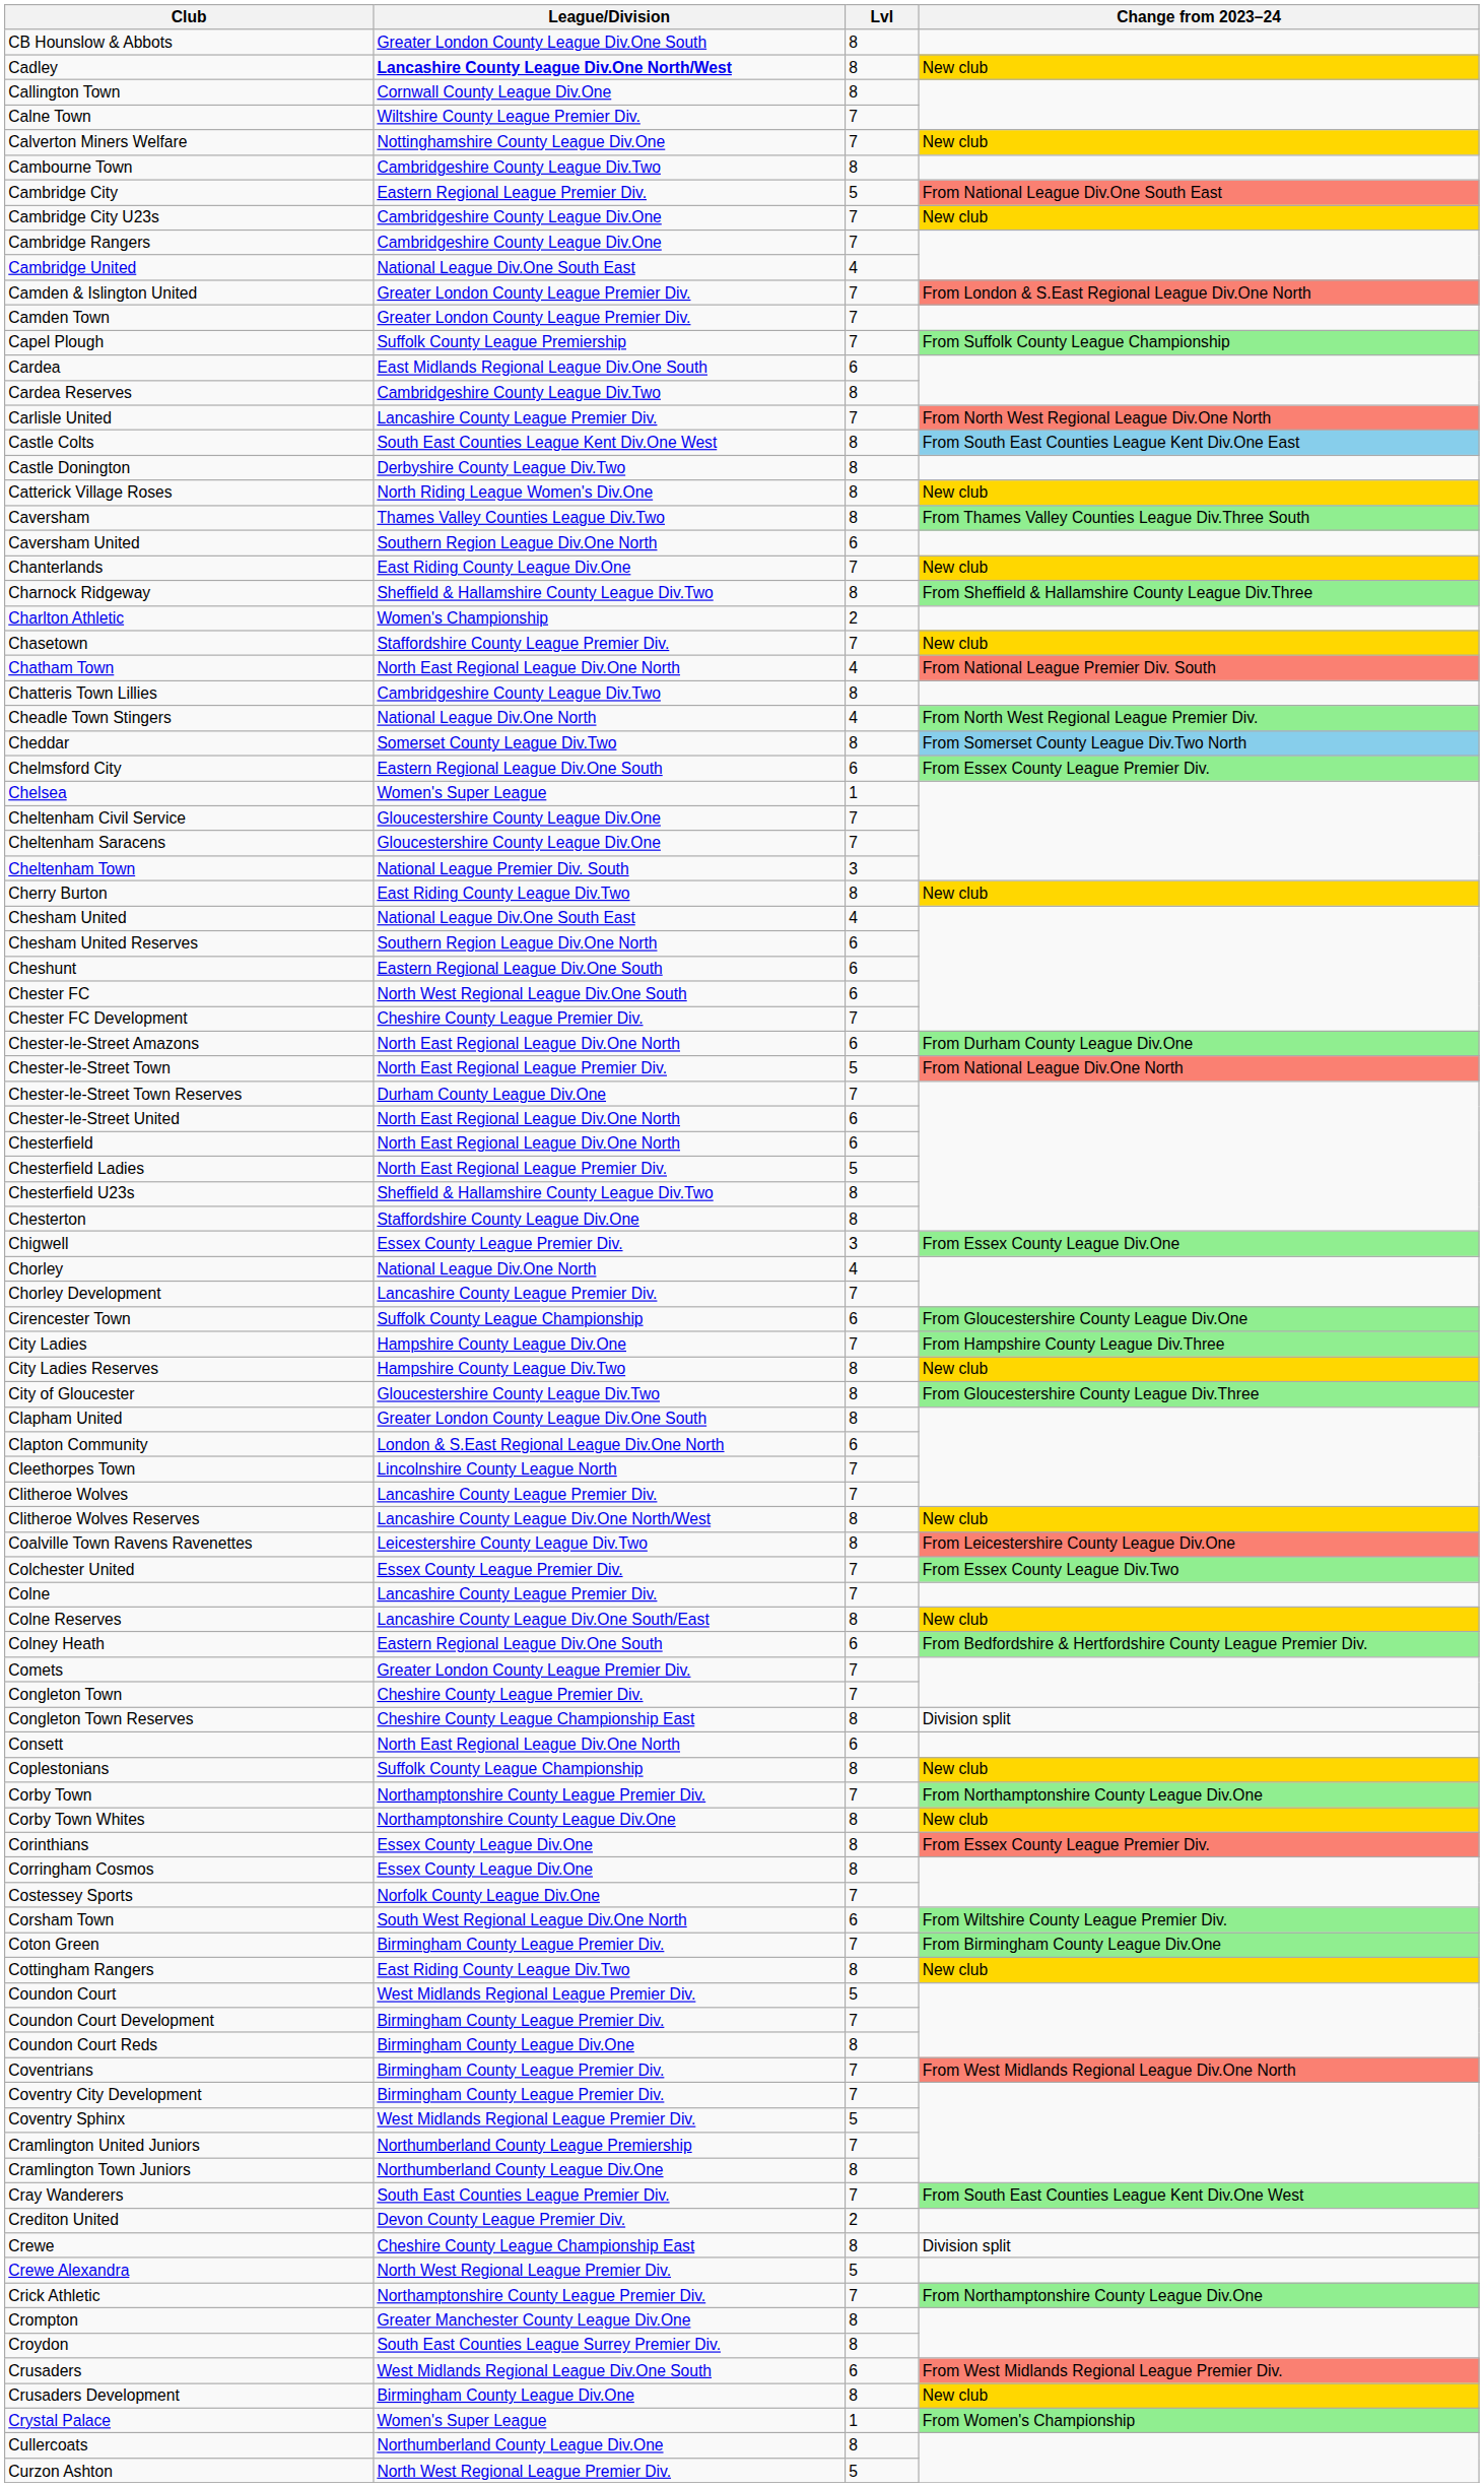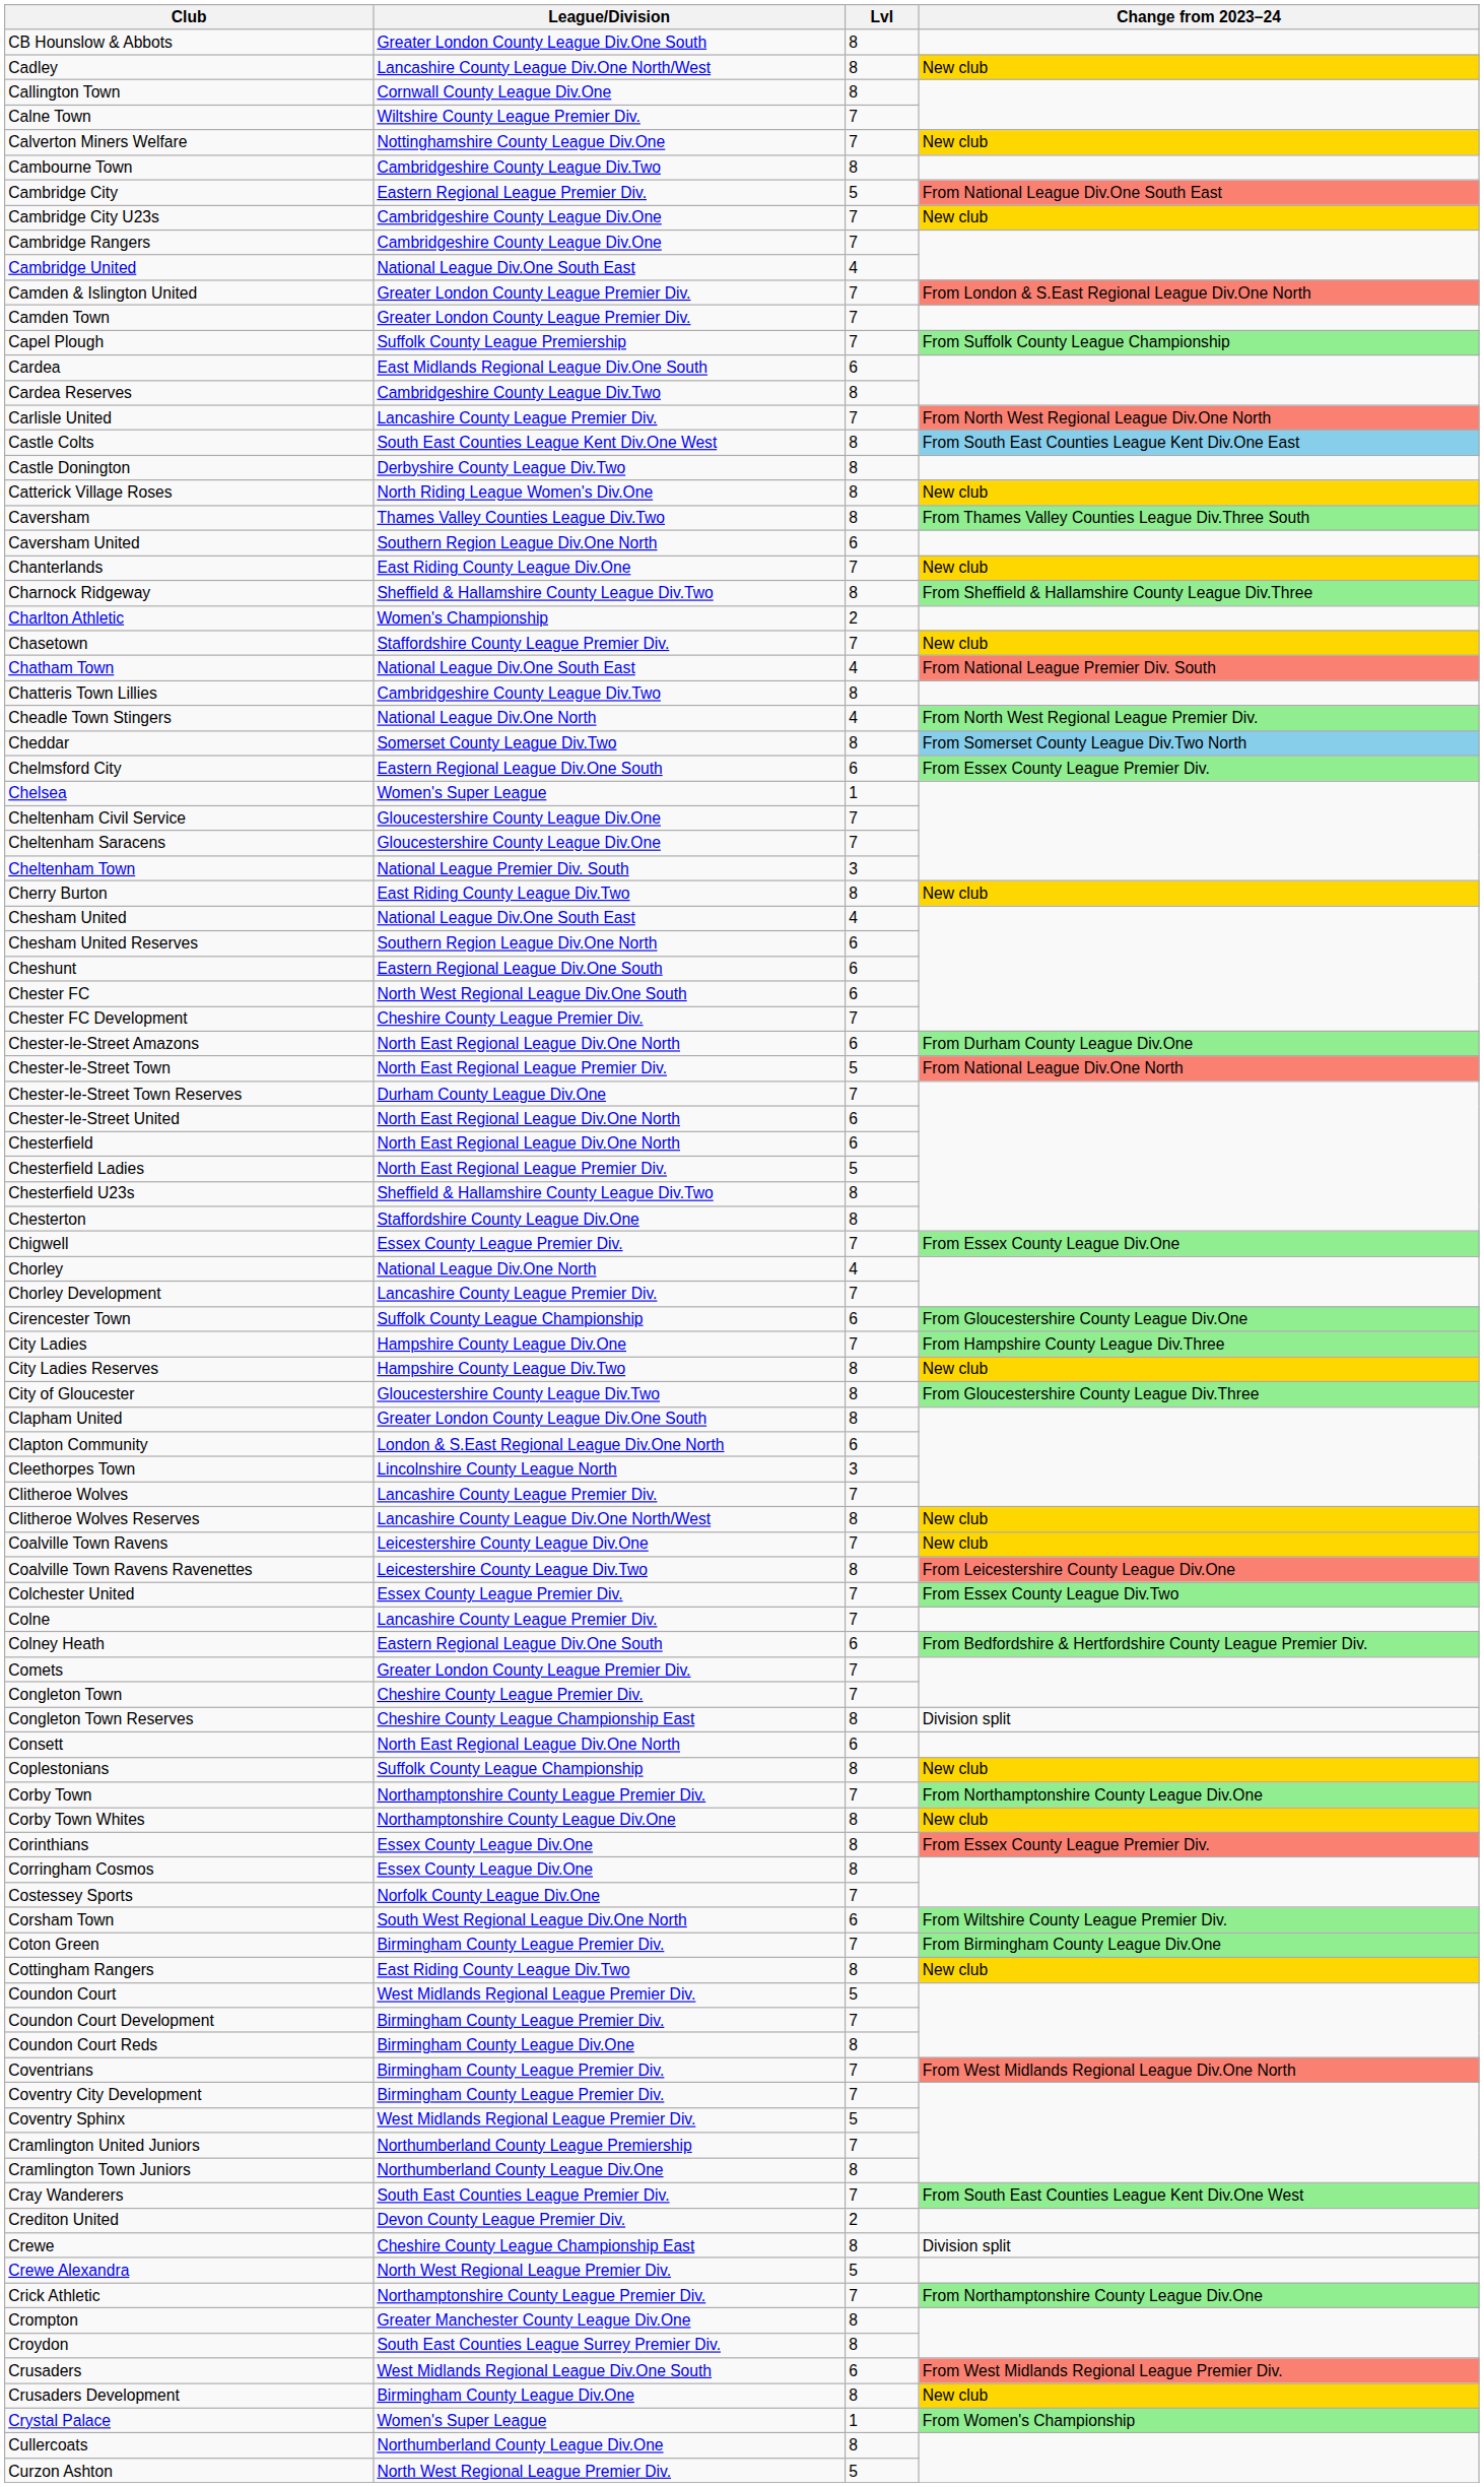Cadley | League/Division: bold -> normal
Chatham Town | League/Division: North East Regional League Div.One North -> National League Div.One South East
Chigwell | Lvl: 3 -> 7
Cleethorpes Town | Lvl: 7 -> 3
+ row: Coalville Town Ravens | Leicestershire County League Div.One | 7 | New club
- row: Colne Reserves | Lancashire County League Div.One South/East | 8 | New club
